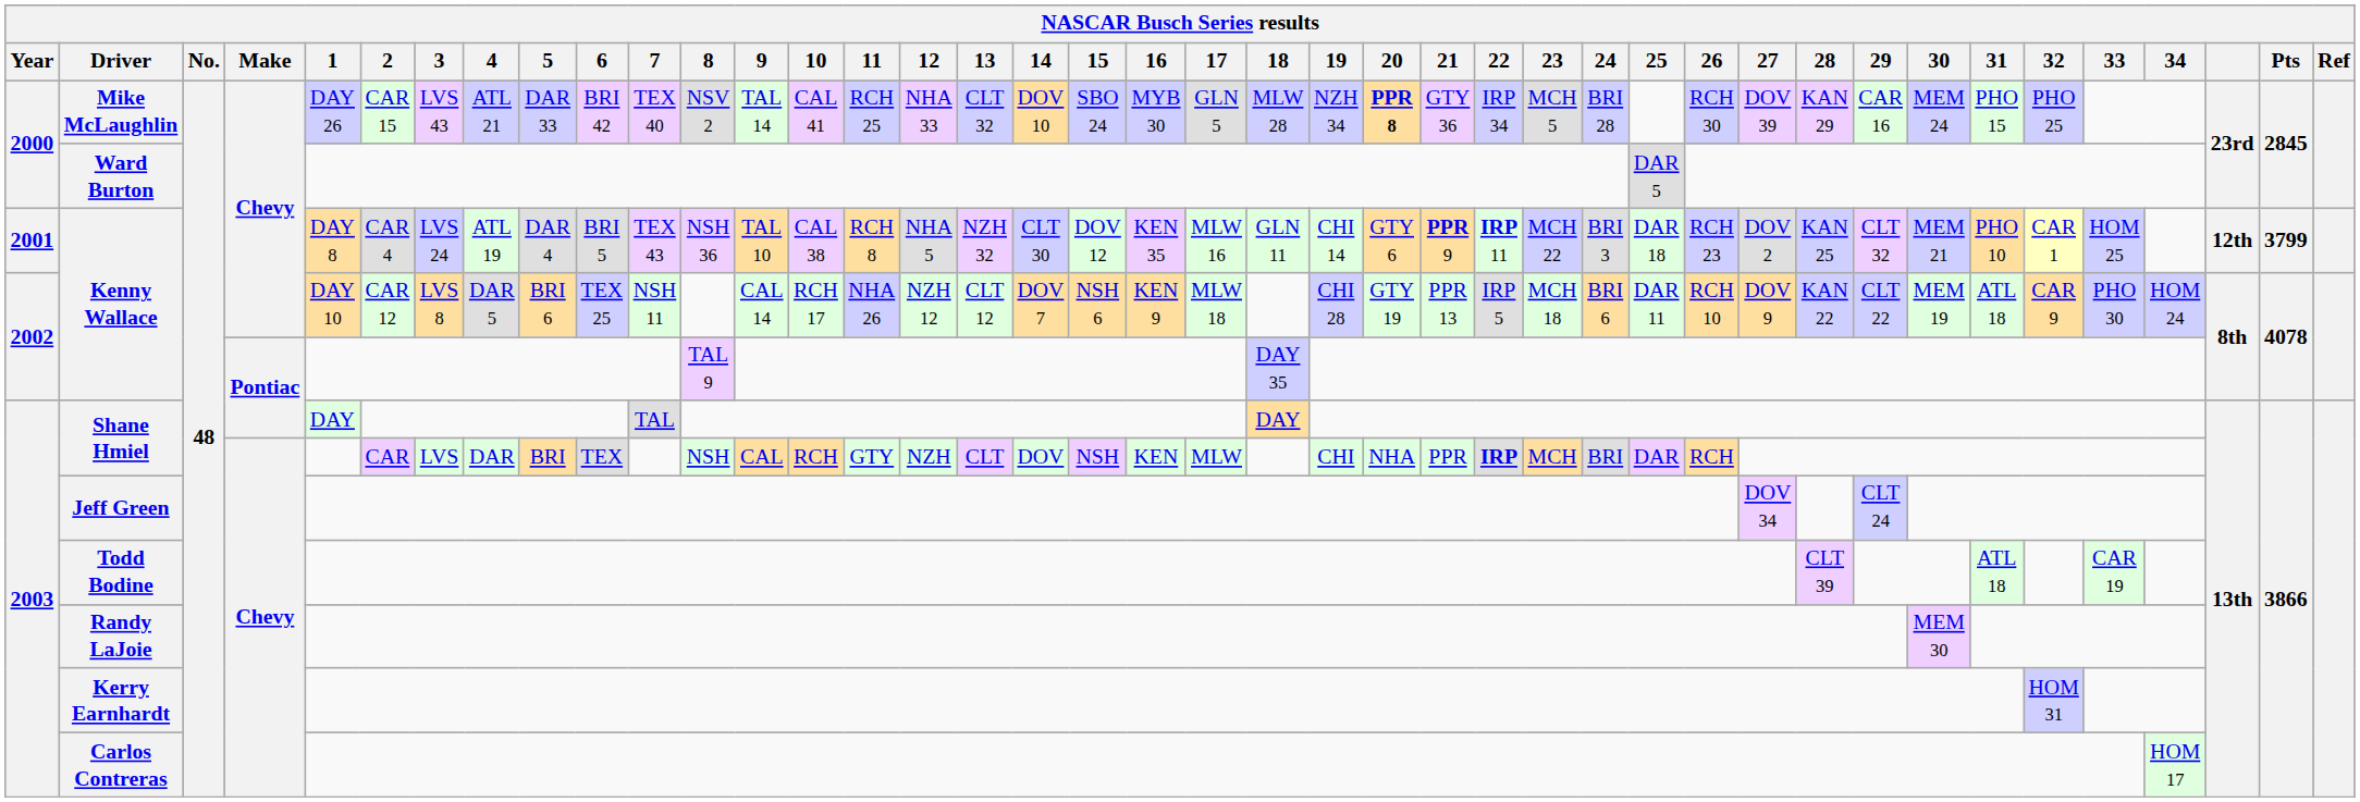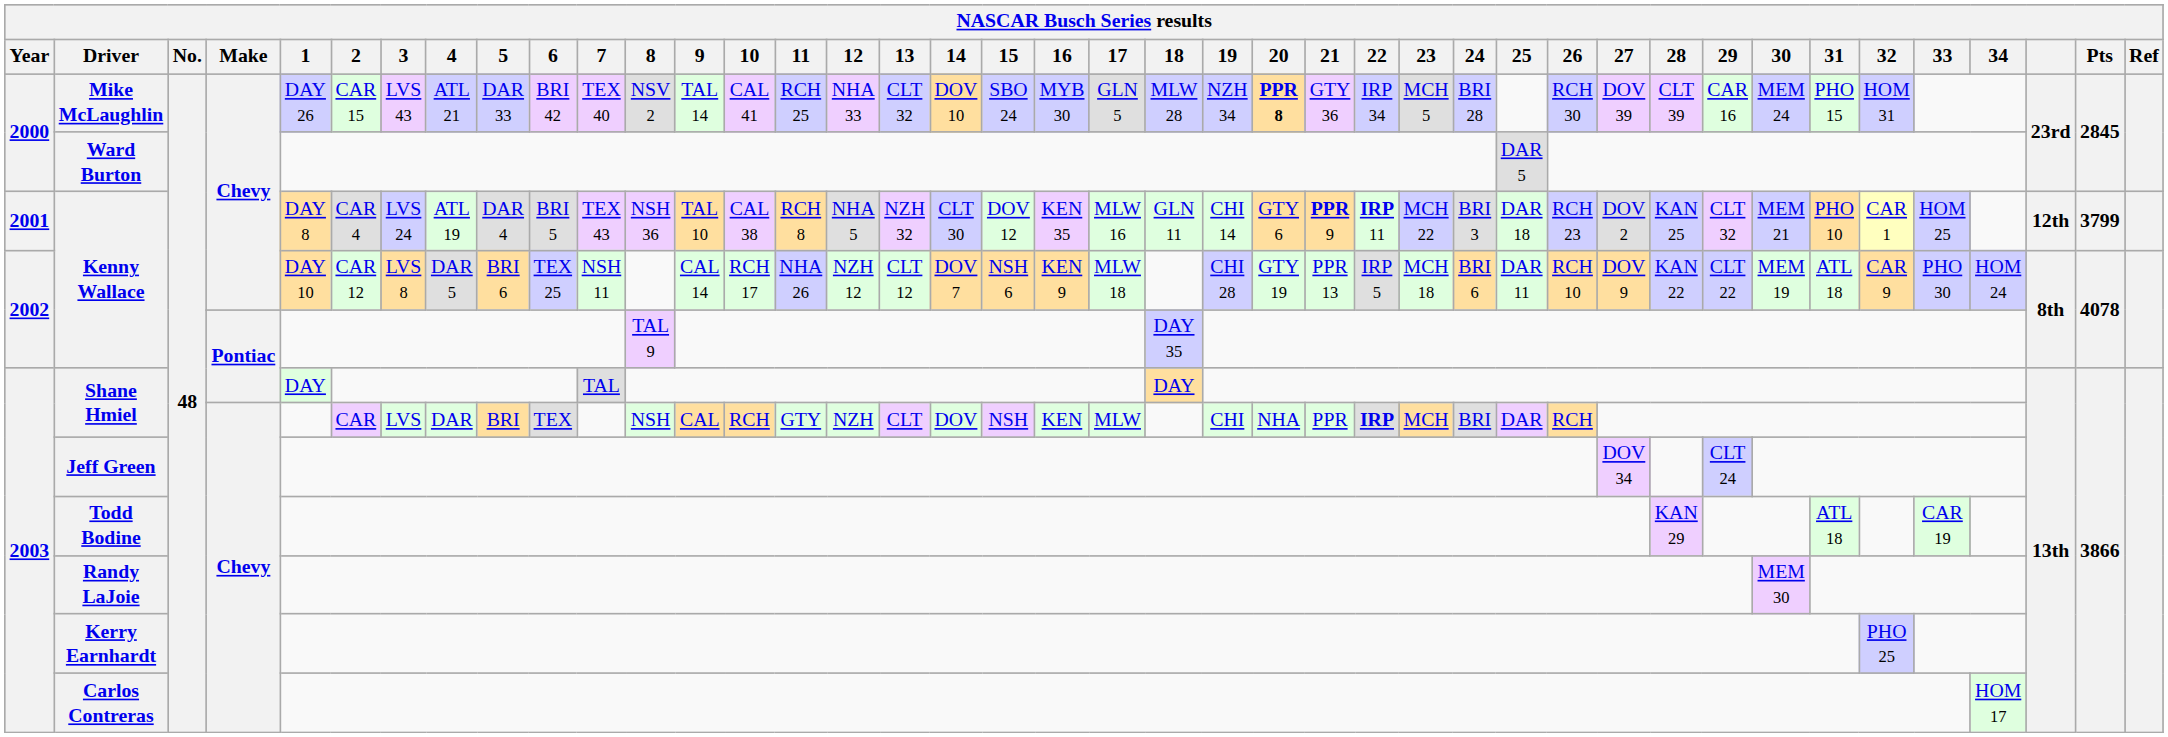Mike McLaughlin | 28: KAN 29 -> CLT 39
Mike McLaughlin | 32: PHO 25 -> HOM 31
Todd Bodine | 28: CLT 39 -> KAN 29
Kerry Earnhardt | 32: HOM 31 -> PHO 25
